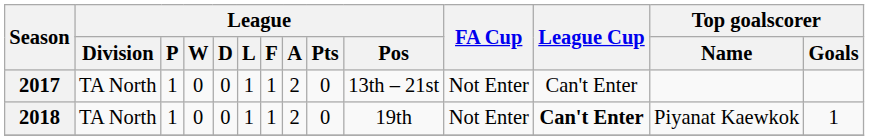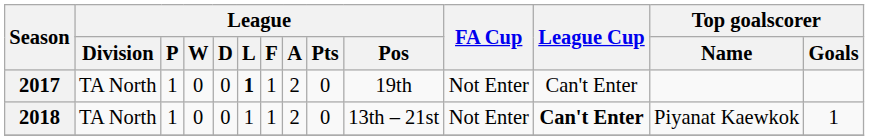2017 | League / L: normal -> bold
2017 | League / Pos: 13th – 21st -> 19th
2018 | League / Pos: 19th -> 13th – 21st
